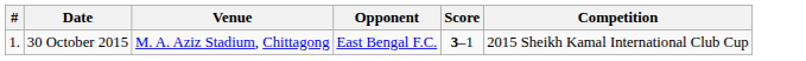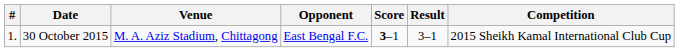+ column: Result | 3–1
